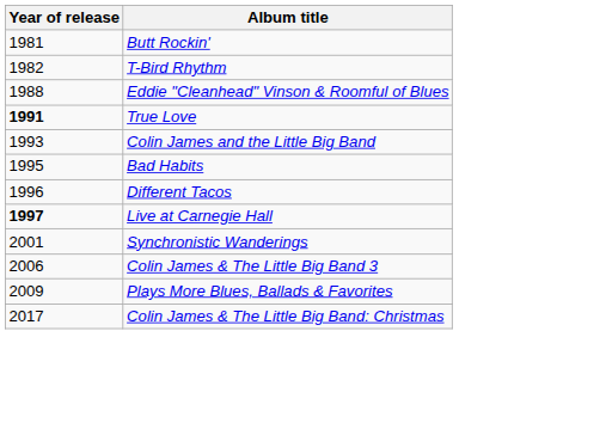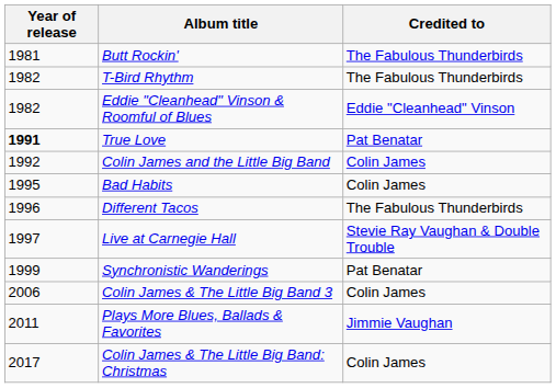+ column: Credited to | The Fabulous Thunderbirds | The Fabulous Thunderbirds | Eddie "Cleanhead" Vinson | Pat Benatar | Colin James | Colin James | The Fabulous Thunderbirds | Stevie Ray Vaughan & Double Trouble | Pat Benatar | Colin James | Jimmie Vaughan | Colin James
Eddie "Cleanhead" Vinson & Roomful of Blues | Year of release: 1988 -> 1982
Colin James and the Little Big Band | Year of release: 1993 -> 1992
Live at Carnegie Hall | Year of release: bold -> normal
Synchronistic Wanderings | Year of release: 2001 -> 1999
Plays More Blues, Ballads & Favorites | Year of release: 2009 -> 2011
